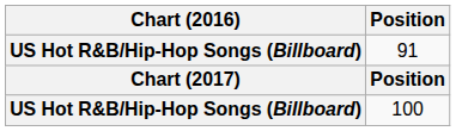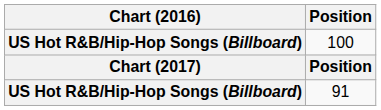rows swapped: 91 <-> 100
